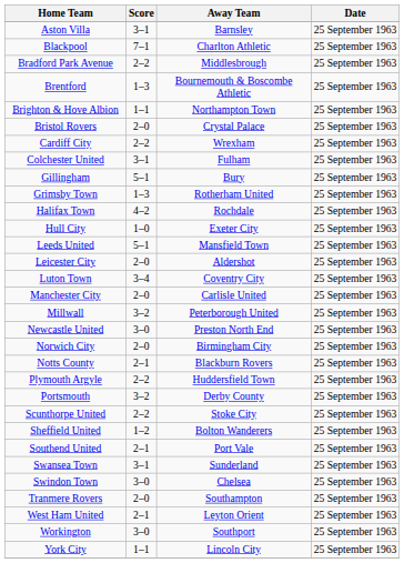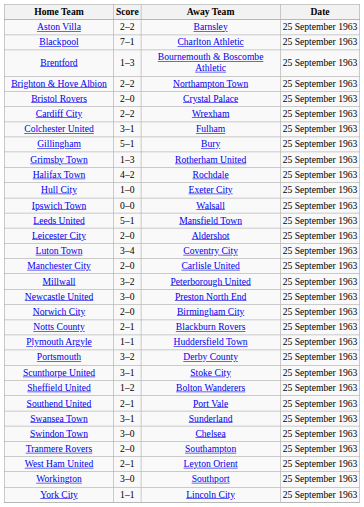Aston Villa | Score: 3–1 -> 2–2
- row: Bradford Park Avenue | 2–2 | Middlesbrough | 25 September 1963
Brighton & Hove Albion | Score: 1–1 -> 2–2
+ row: Ipswich Town | 0–0 | Walsall | 25 September 1963
Plymouth Argyle | Score: 2–2 -> 1–1
Scunthorpe United | Score: 2–2 -> 3–1
